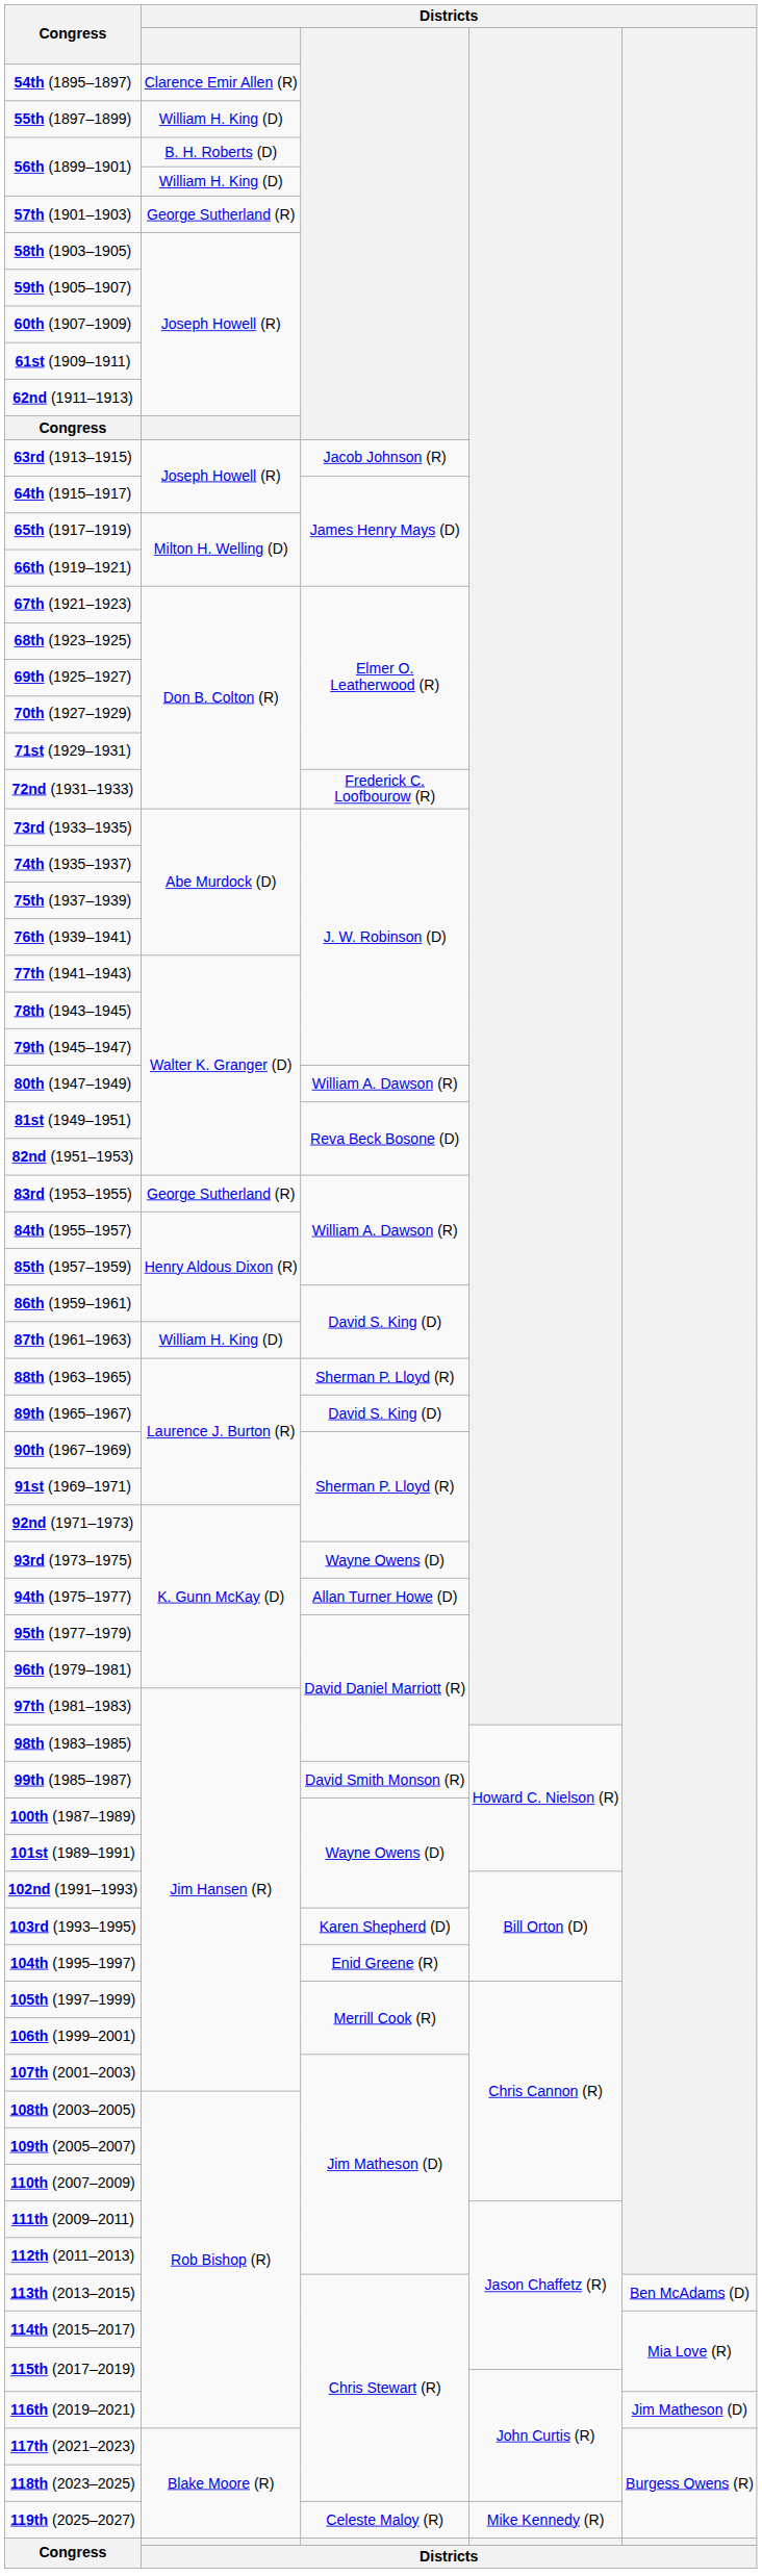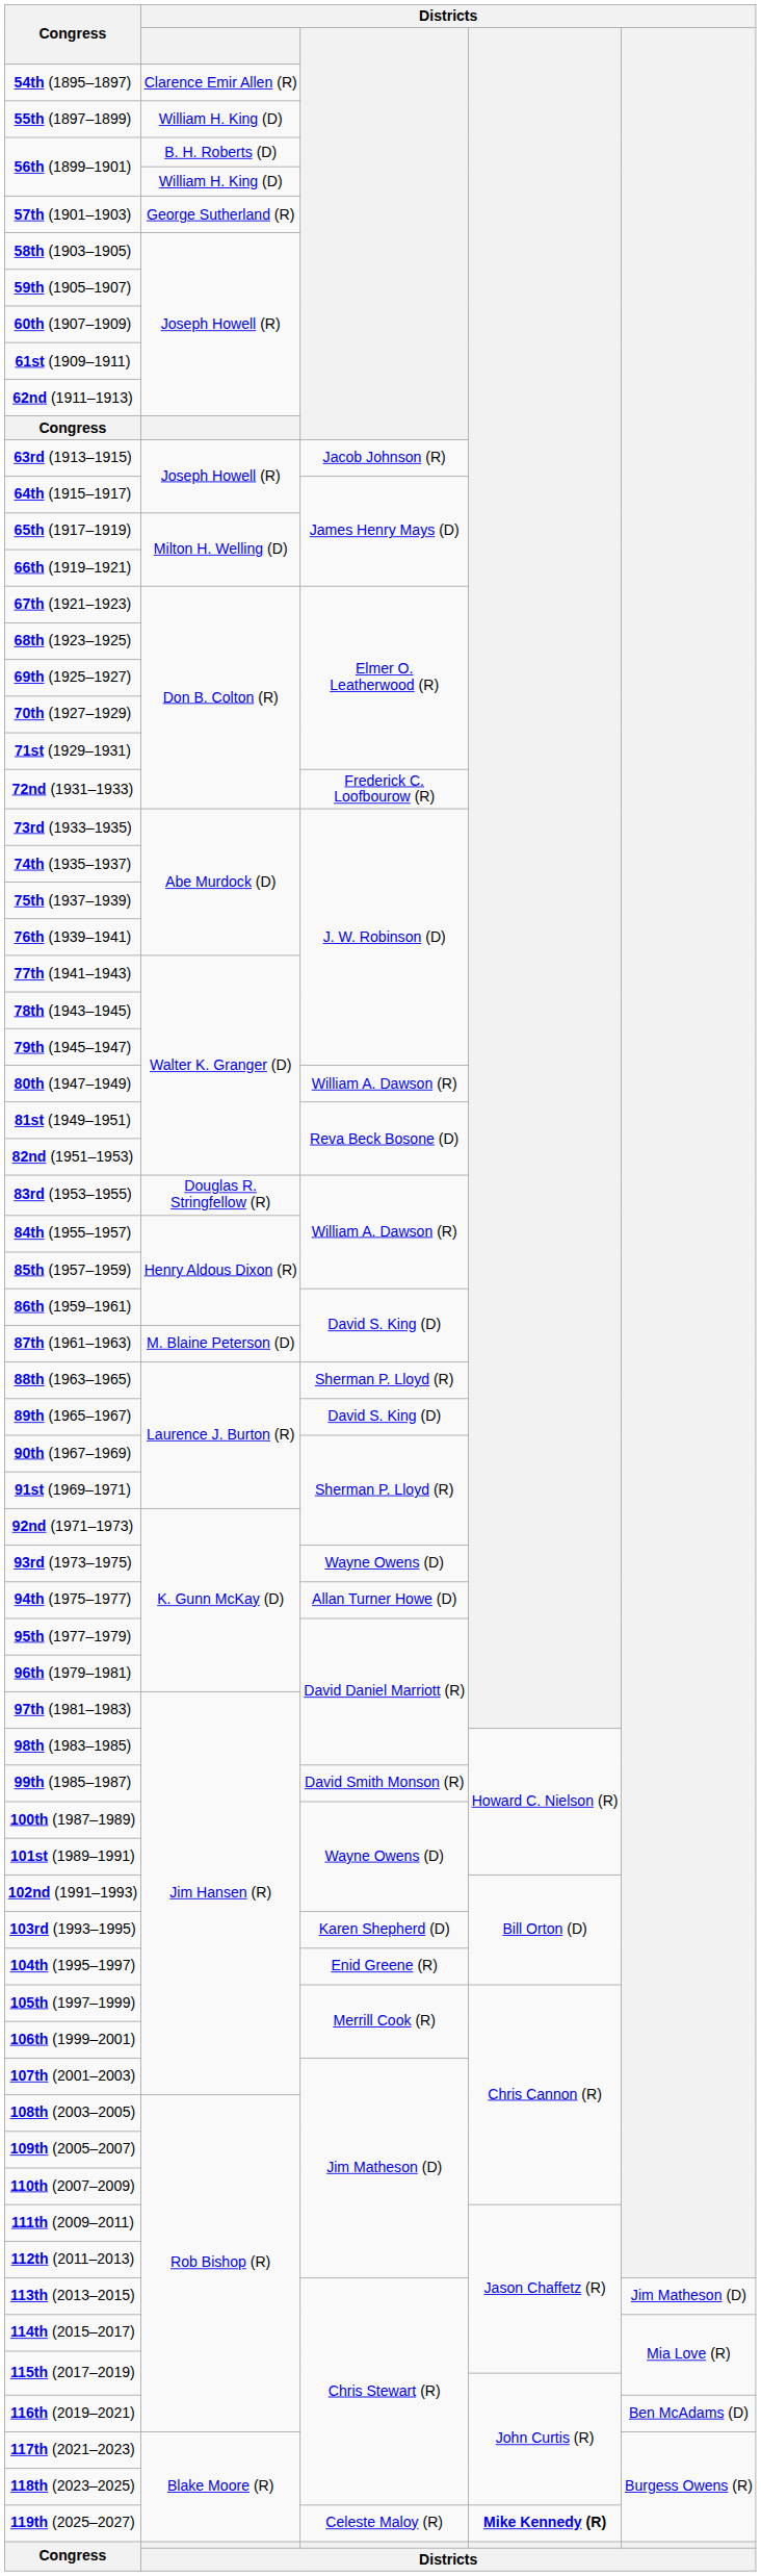83rd (1953–1955) | column 2: George Sutherland (R) -> Douglas R. Stringfellow (R)
87th (1961–1963) | column 2: William H. King (D) -> M. Blaine Peterson (D)
113th (2013–2015) | column 5: Ben McAdams (D) -> Jim Matheson (D)
116th (2019–2021) | column 5: Jim Matheson (D) -> Ben McAdams (D)
119th (2025–2027) | column 4: normal -> bold
